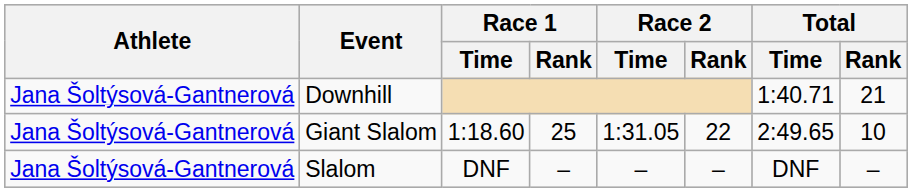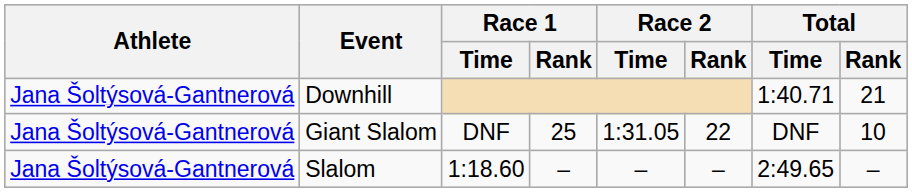Giant Slalom | Race 1 / Time: 1:18.60 -> DNF
Giant Slalom | Total / Time: 2:49.65 -> DNF
Slalom | Race 1 / Time: DNF -> 1:18.60
Slalom | Total / Time: DNF -> 2:49.65
